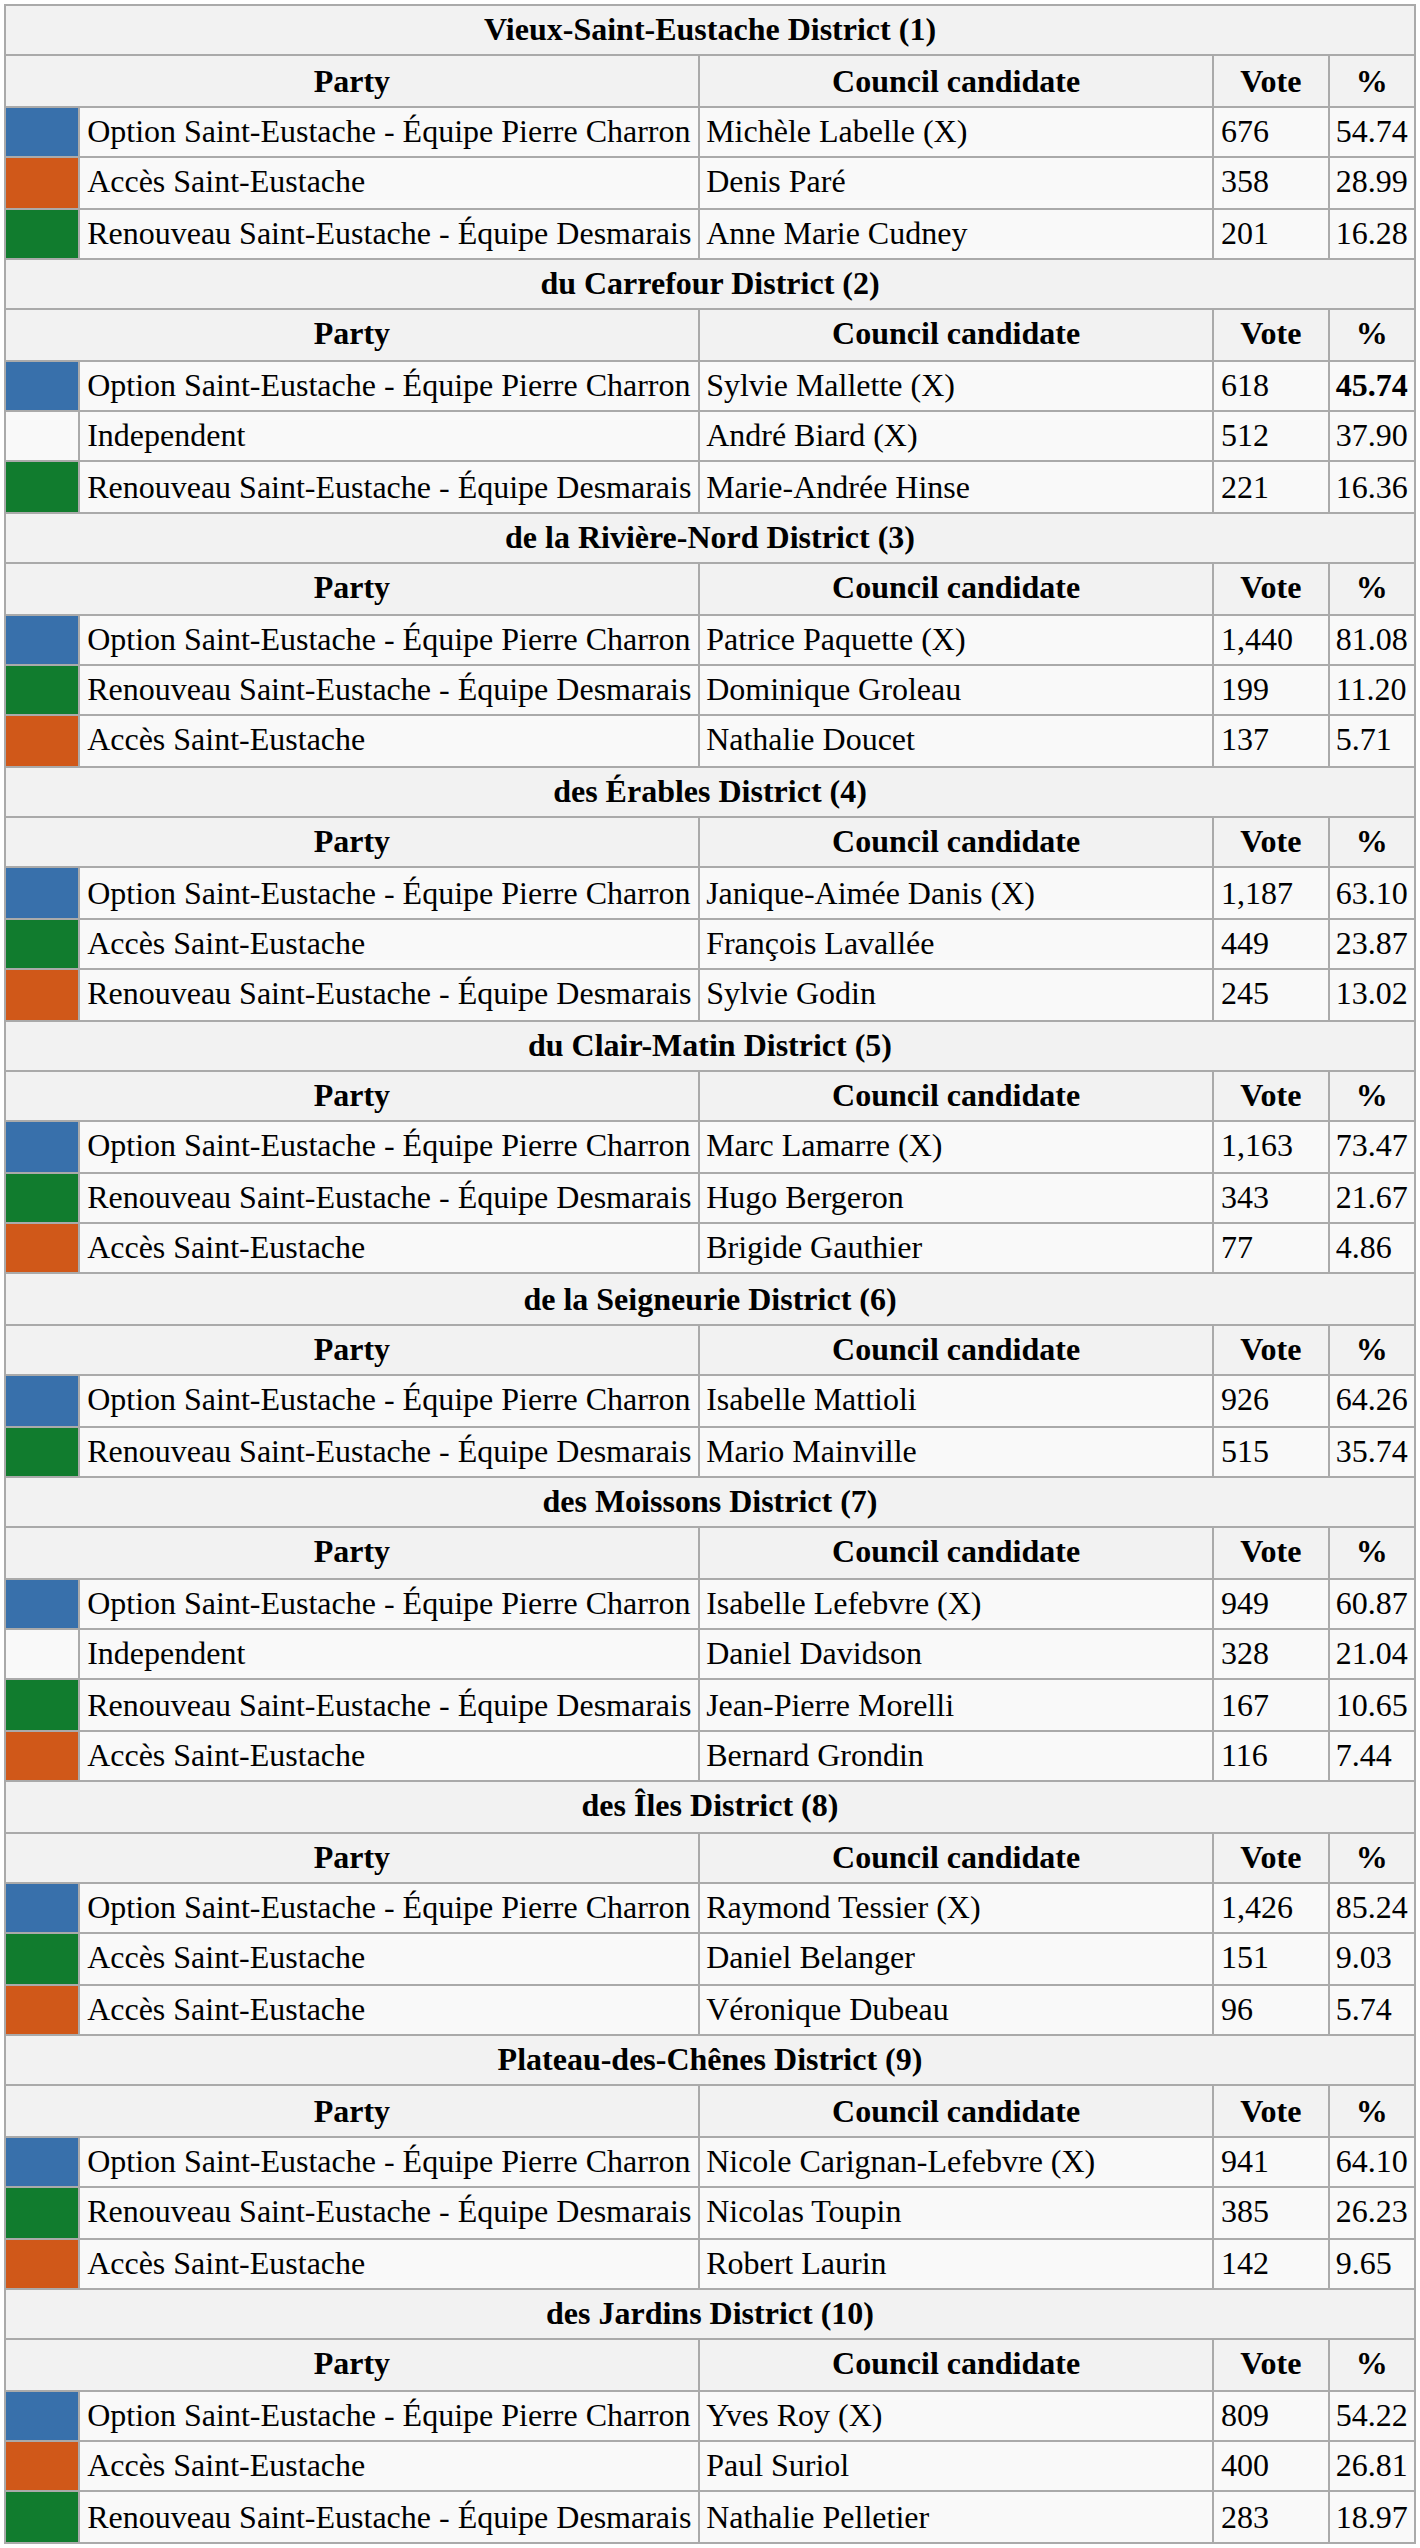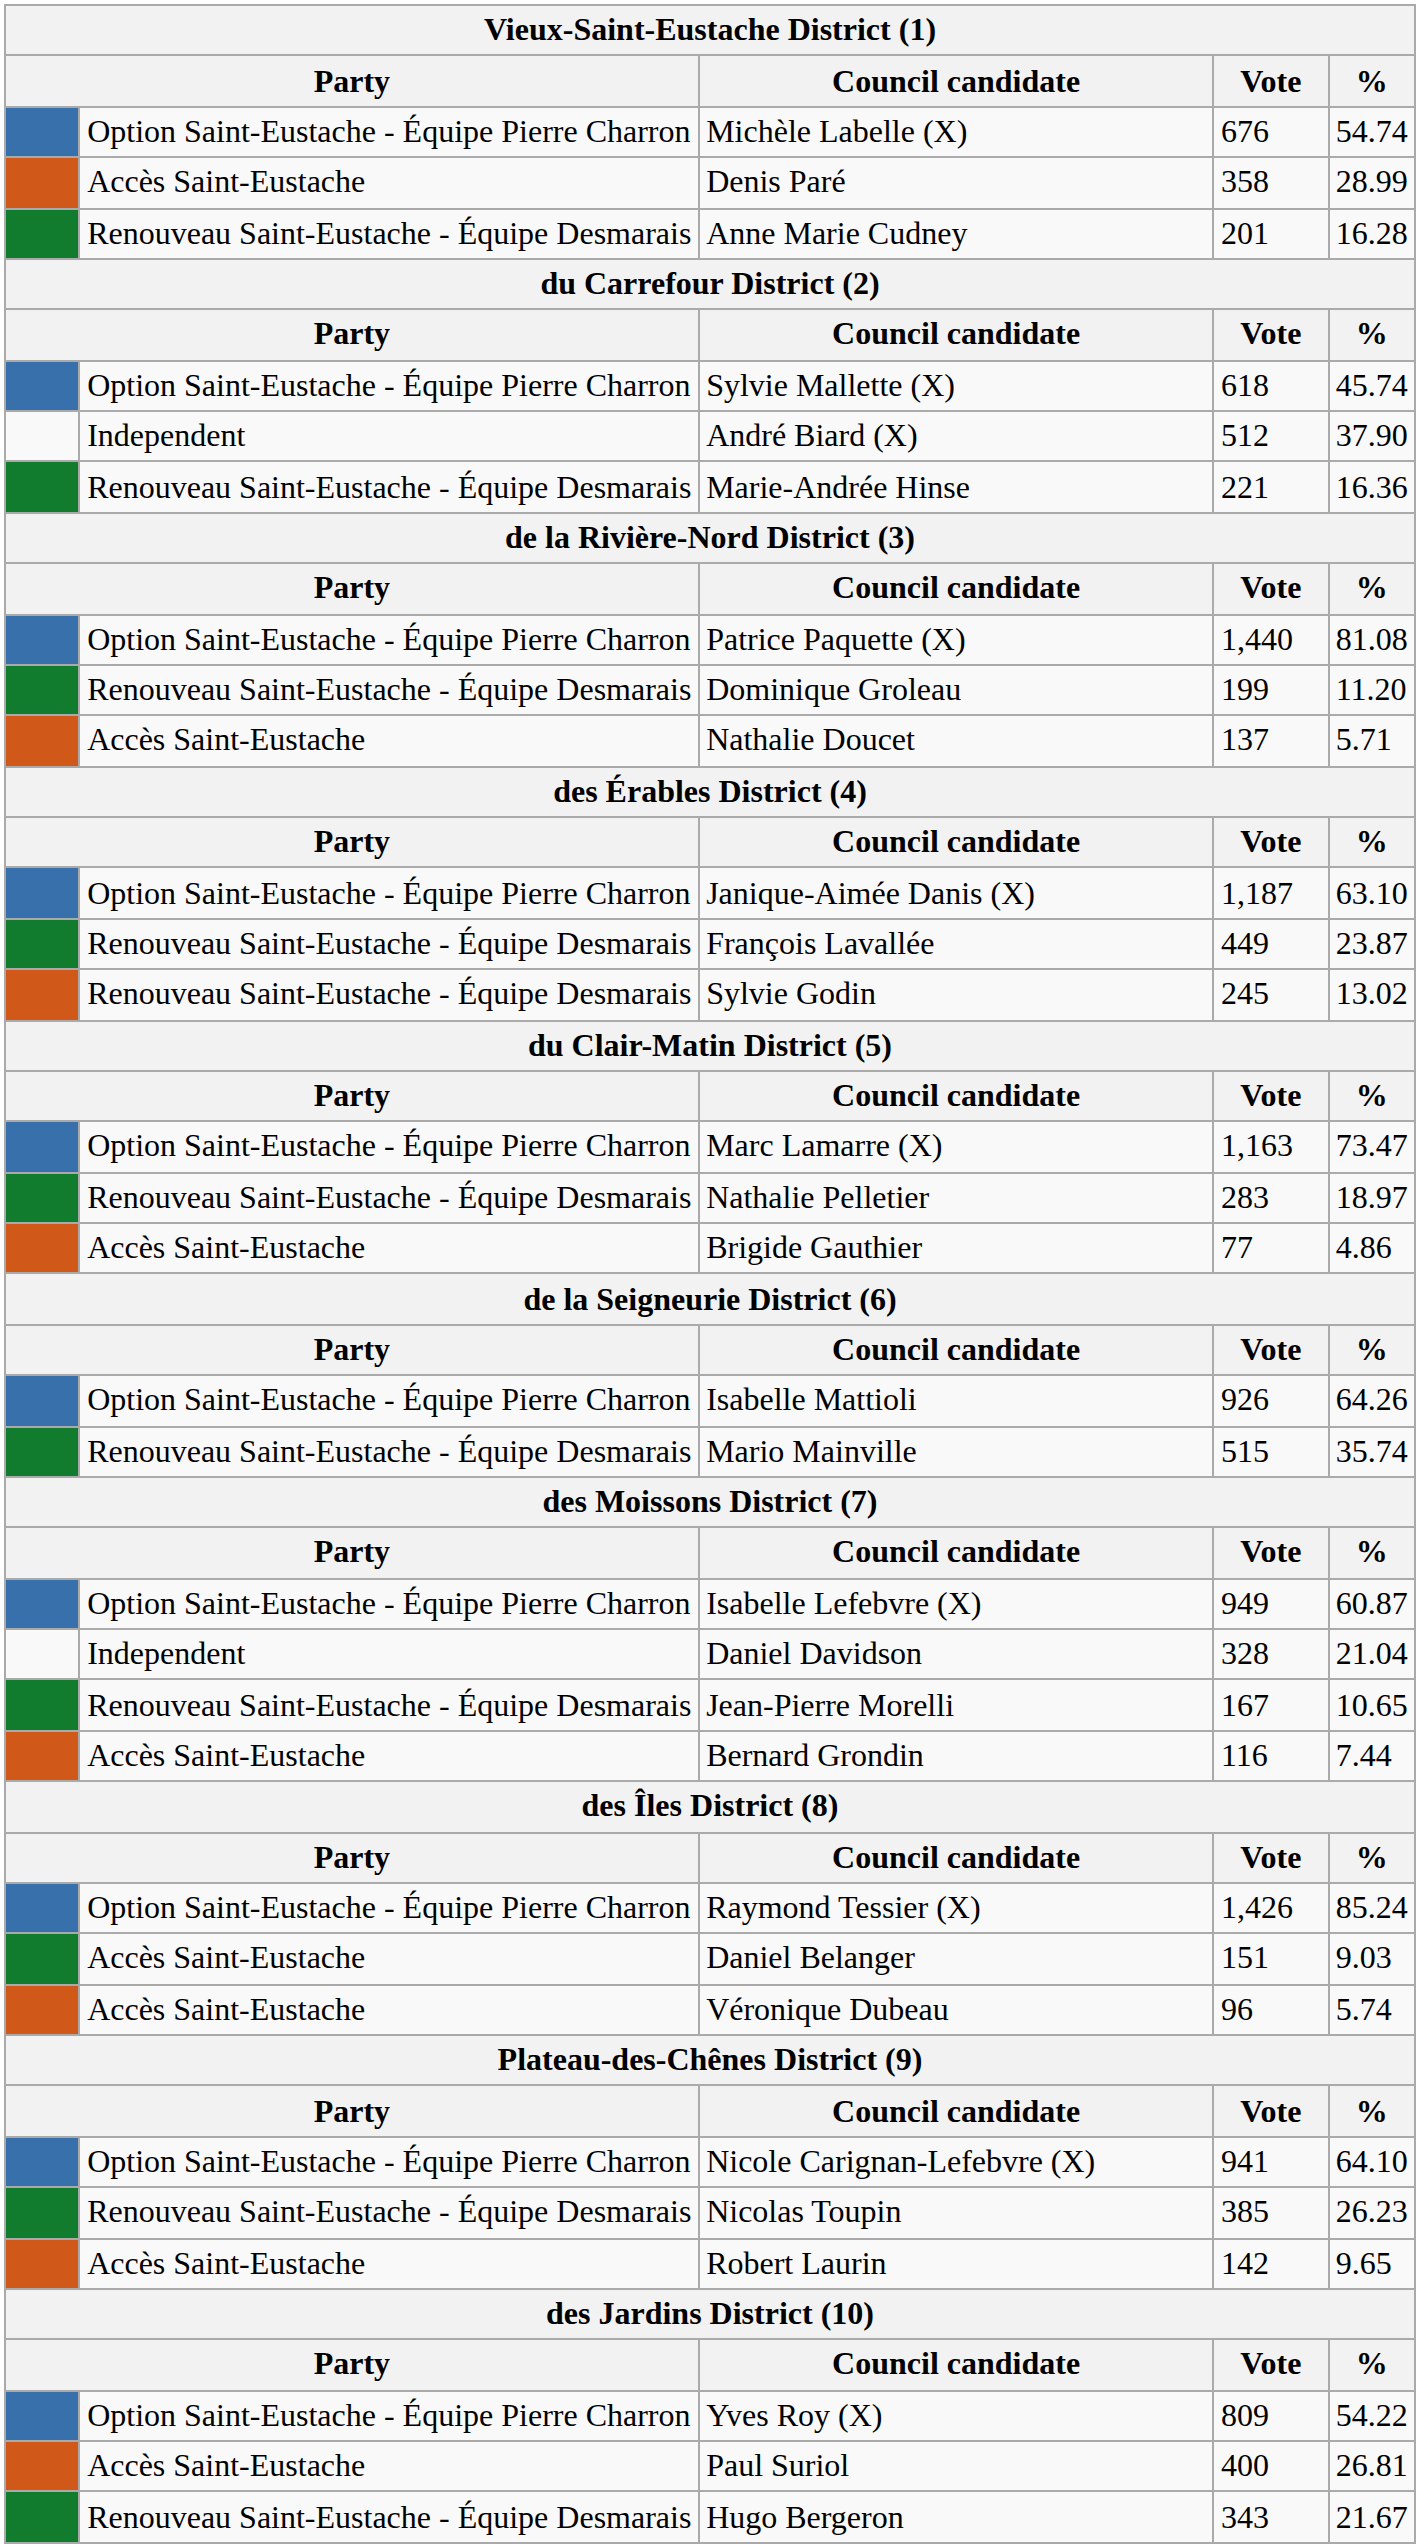Sylvie Mallette (X) | %: bold -> normal
François Lavallée | column 2: Accès Saint-Eustache -> Renouveau Saint-Eustache - Équipe Desmarais
rows swapped: Hugo Bergeron <-> Nathalie Pelletier
